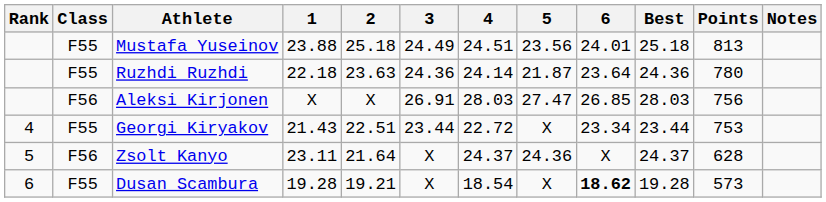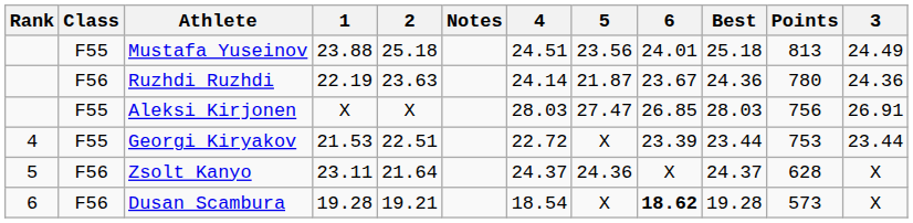columns swapped: 3 <-> Notes
Ruzhdi Ruzhdi | Class: F55 -> F56
Ruzhdi Ruzhdi | 1: 22.18 -> 22.19
Ruzhdi Ruzhdi | 6: 23.64 -> 23.67
Aleksi Kirjonen | Class: F56 -> F55
Georgi Kiryakov | 1: 21.43 -> 21.53
Georgi Kiryakov | 6: 23.34 -> 23.39
Dusan Scambura | Class: F55 -> F56
